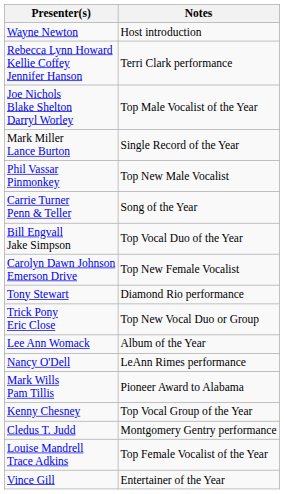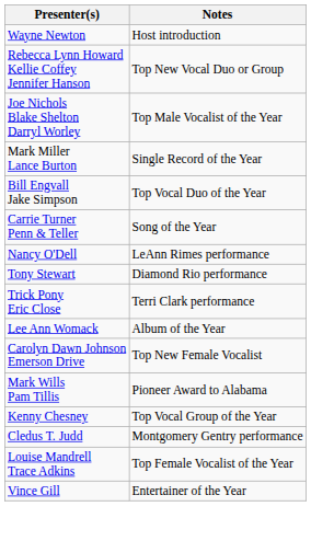Rebecca Lynn Howard Kellie Coffey Jennifer Hanson | Notes: Terri Clark performance -> Top New Vocal Duo or Group
- row: Phil Vassar Pinmonkey | Top New Male Vocalist
rows swapped: Bill Engvall Jake Simpson <-> Carrie Turner Penn & Teller
rows swapped: Carolyn Dawn Johnson Emerson Drive <-> Nancy O'Dell
Trick Pony Eric Close | Notes: Top New Vocal Duo or Group -> Terri Clark performance
